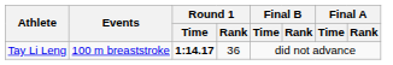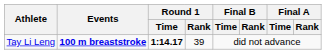Tay Li Leng | Events: normal -> bold
Tay Li Leng | Round 1 / Rank: 36 -> 39
